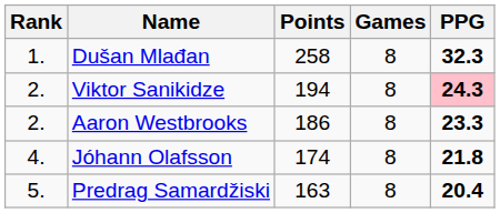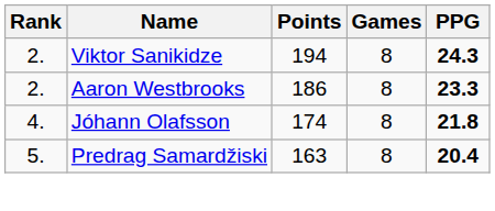- row: 1. | Dušan Mlađan | 258 | 8 | 32.3
Viktor Sanikidze | PPG: pink background -> no background
